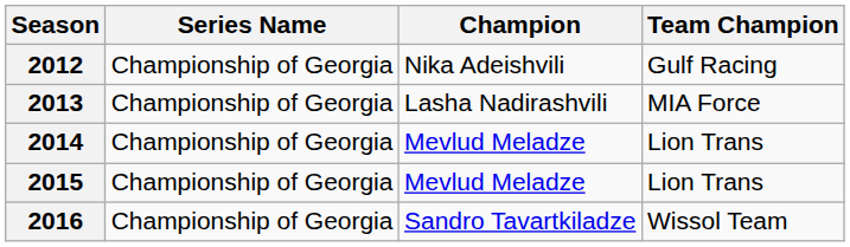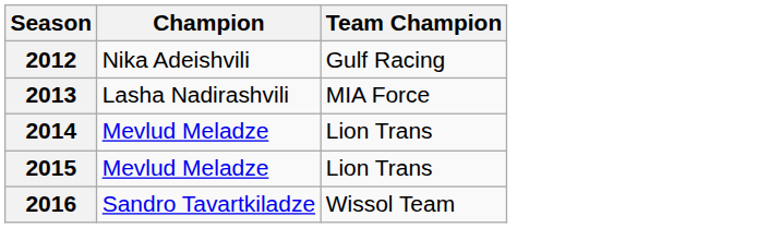- column: Series Name | Championship of Georgia | Championship of Georgia | Championship of Georgia | Championship of Georgia | Championship of Georgia
